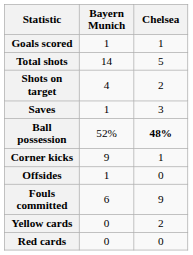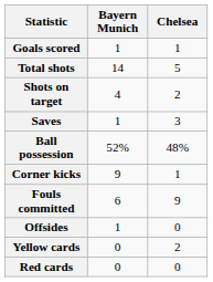Ball possession | Chelsea: bold -> normal
rows swapped: Fouls committed <-> Offsides
